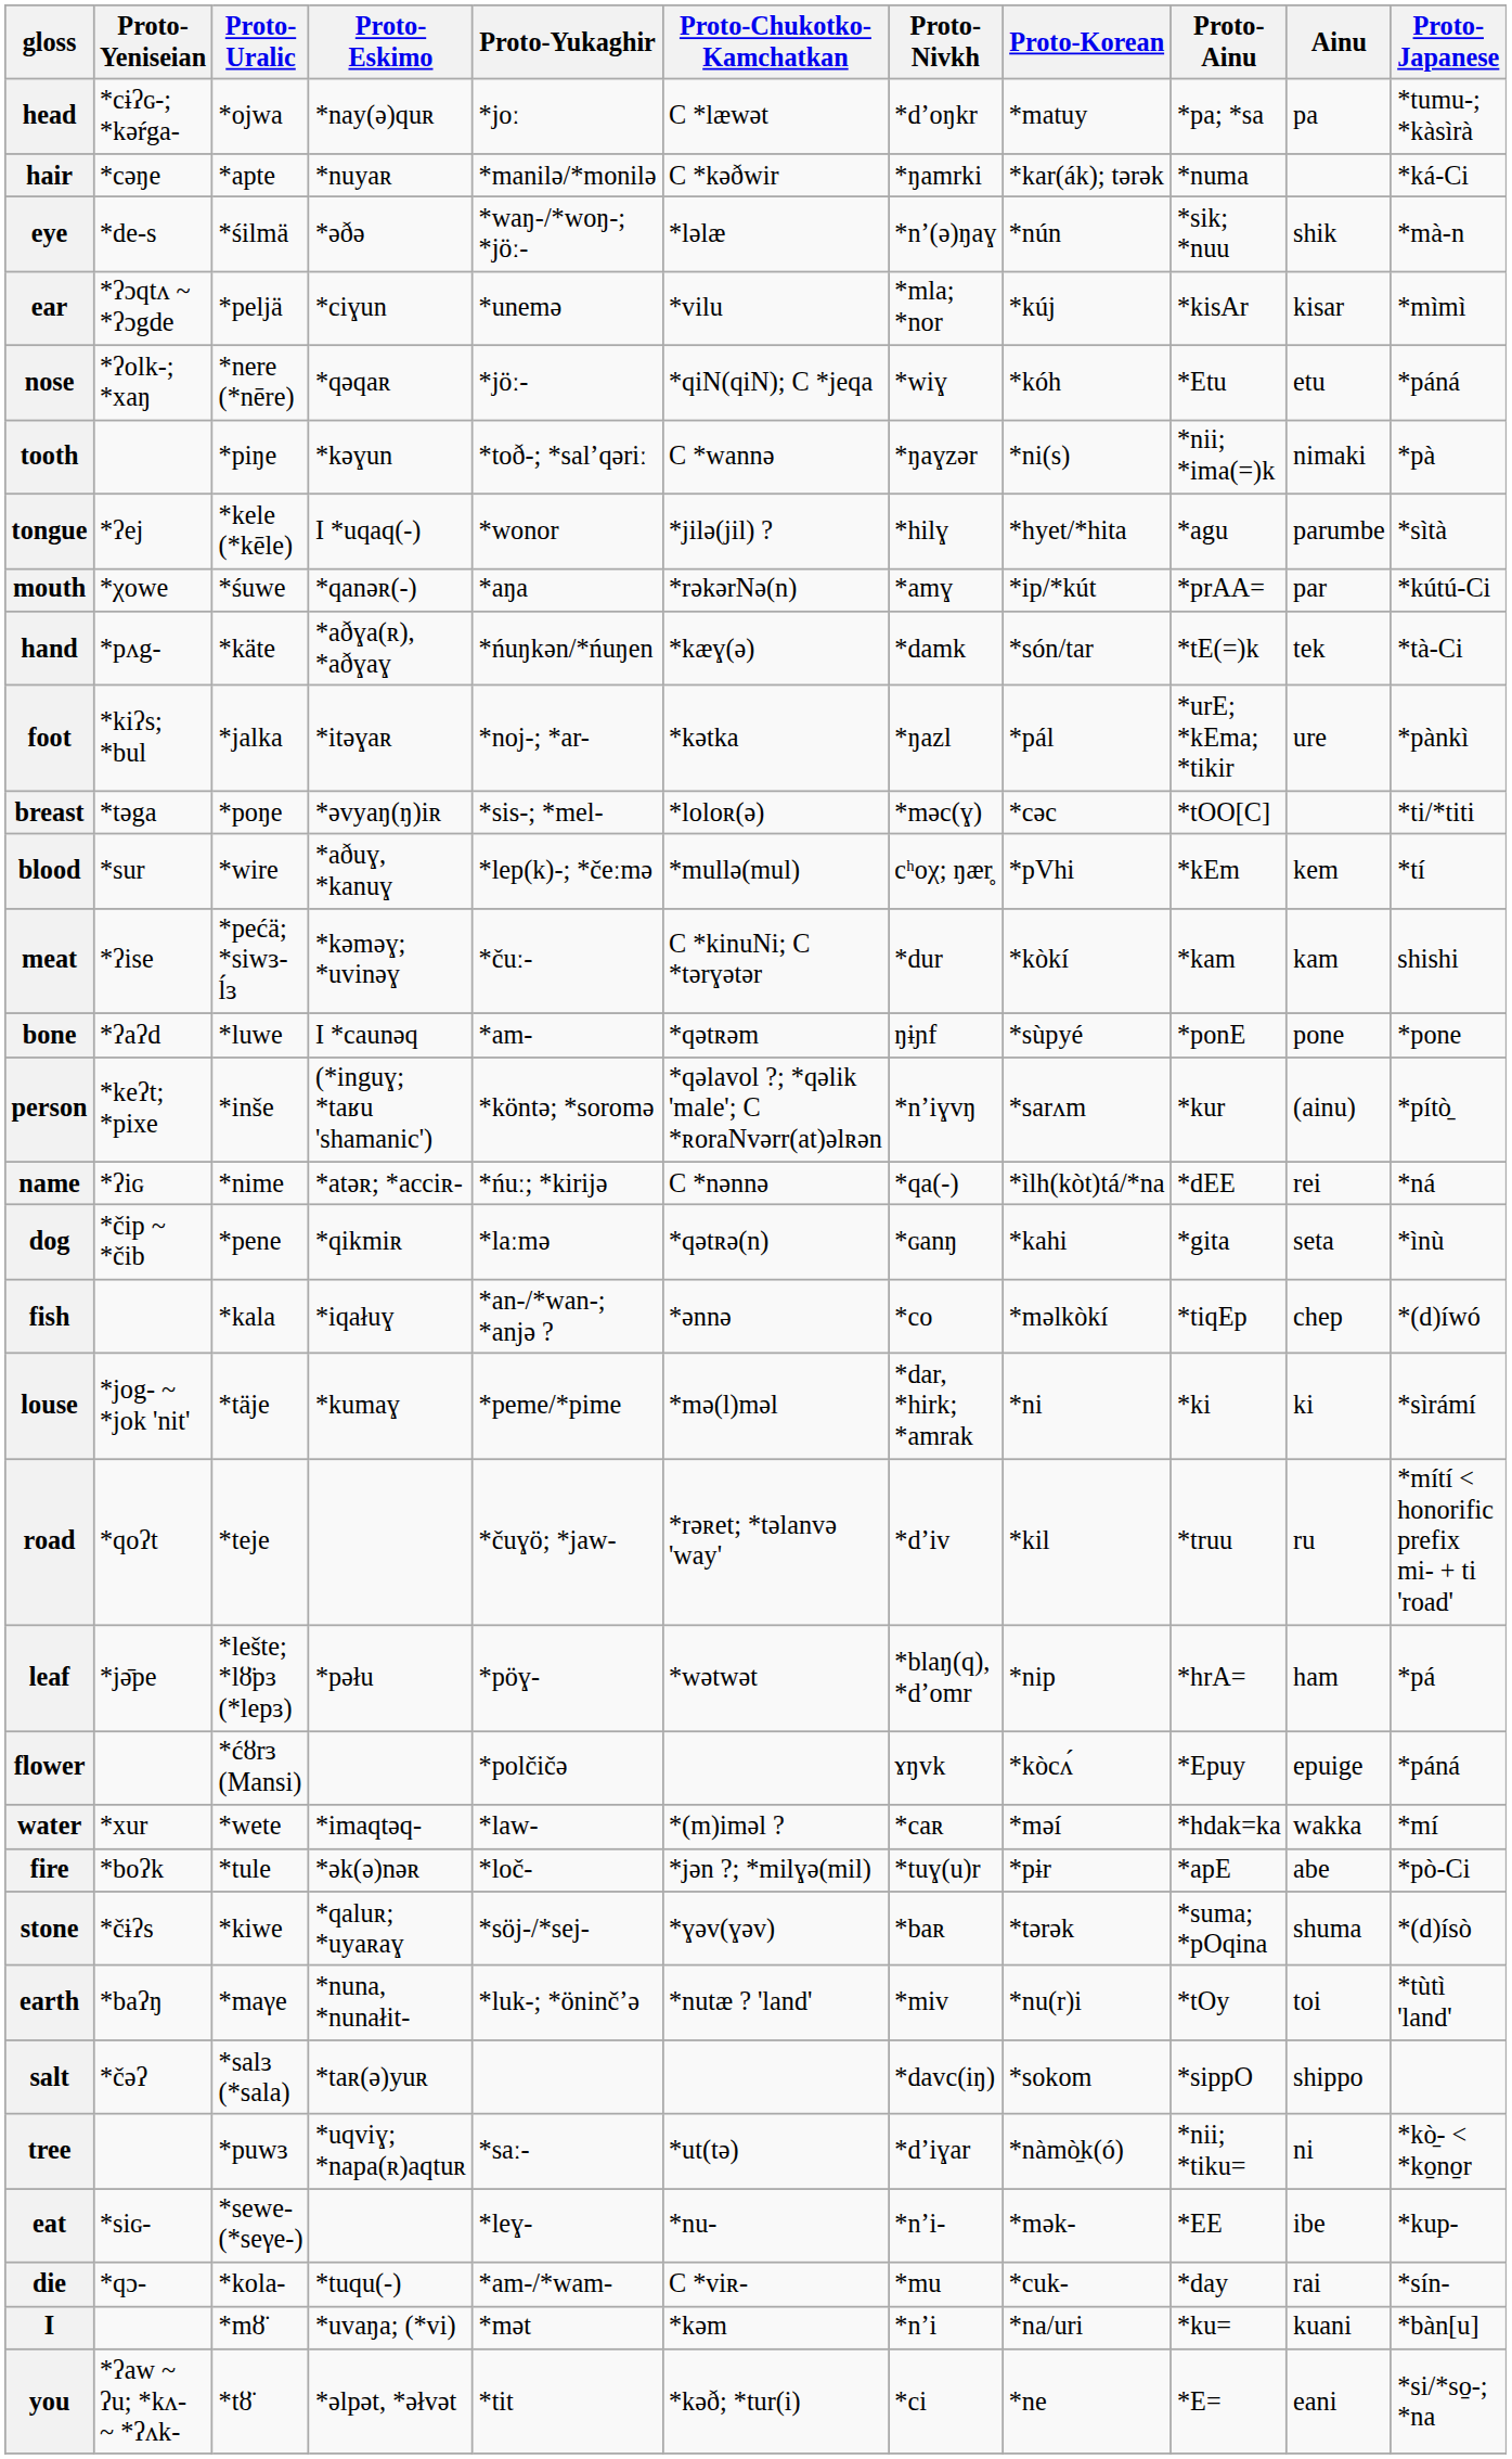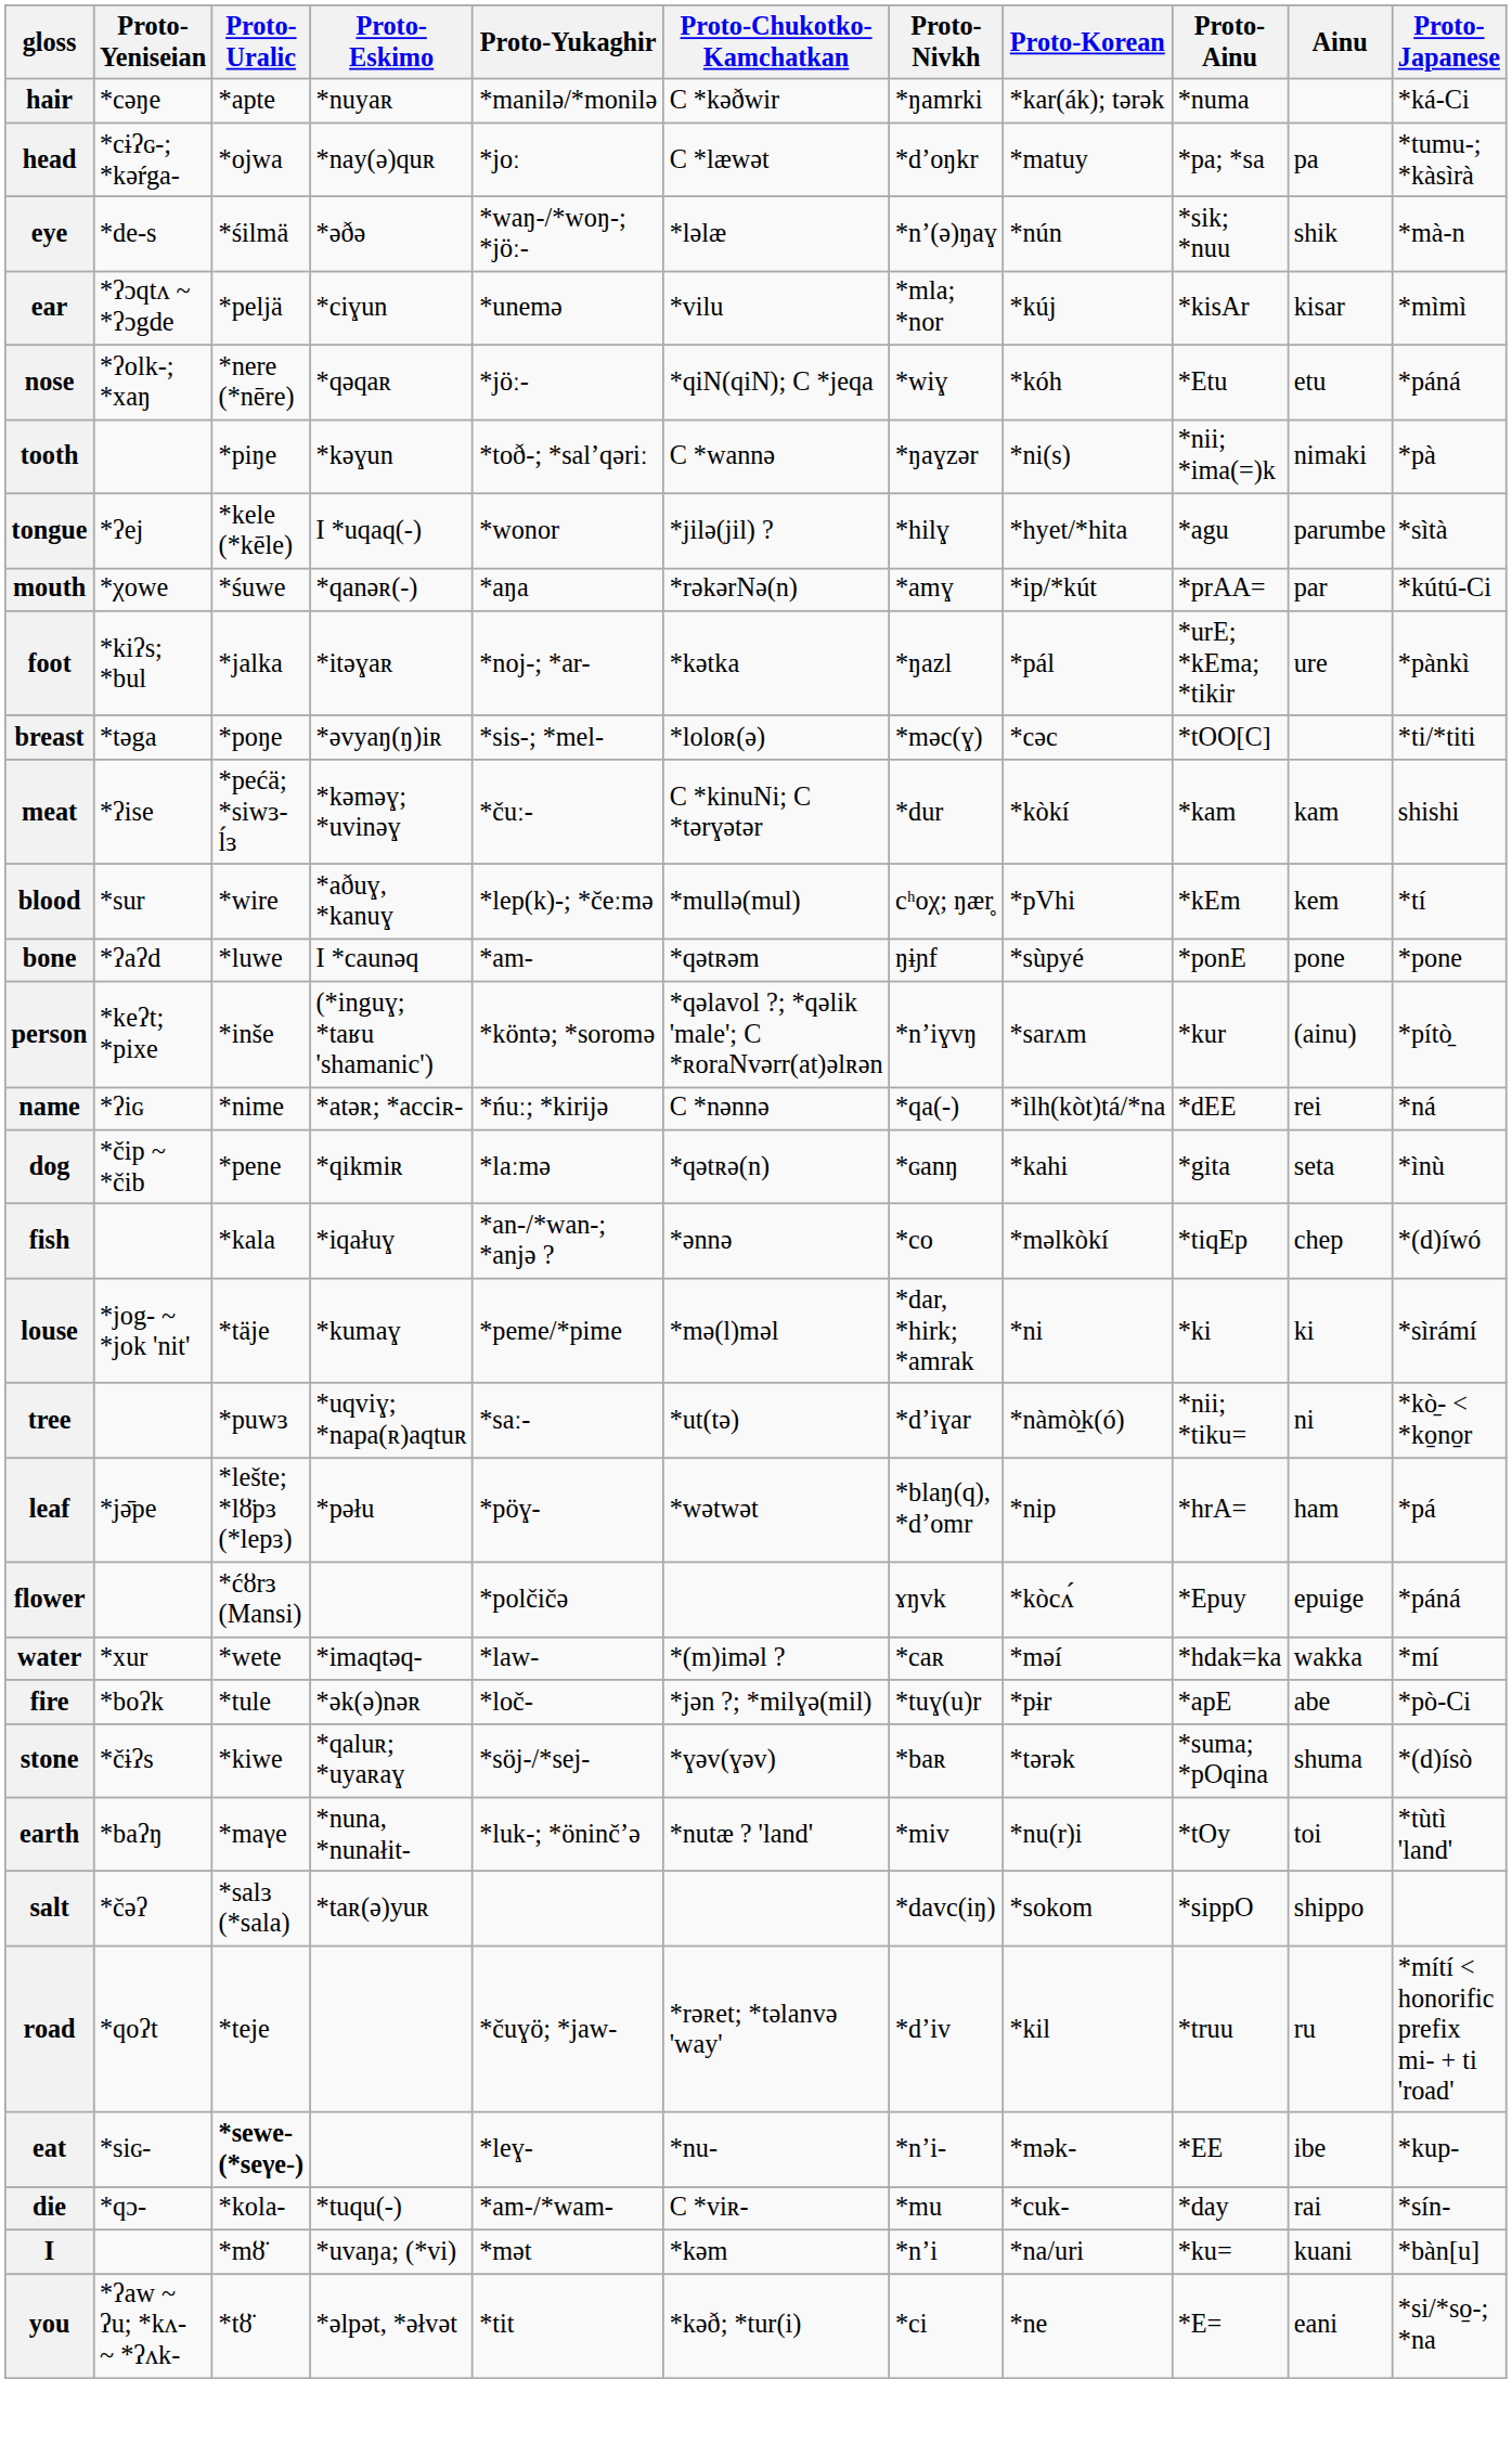rows swapped: head <-> hair
- row: hand | *pʌg- | *käte | *aðɣa(ʀ), *aðɣaɣ | *ńuŋkən/*ńuŋen | *kæɣ(ə) | *damk | *són/tar | *tE(=)k | tek | *tà-Ci
rows swapped: meat <-> blood
rows swapped: tree <-> road
eat | Proto-Uralic: normal -> bold
